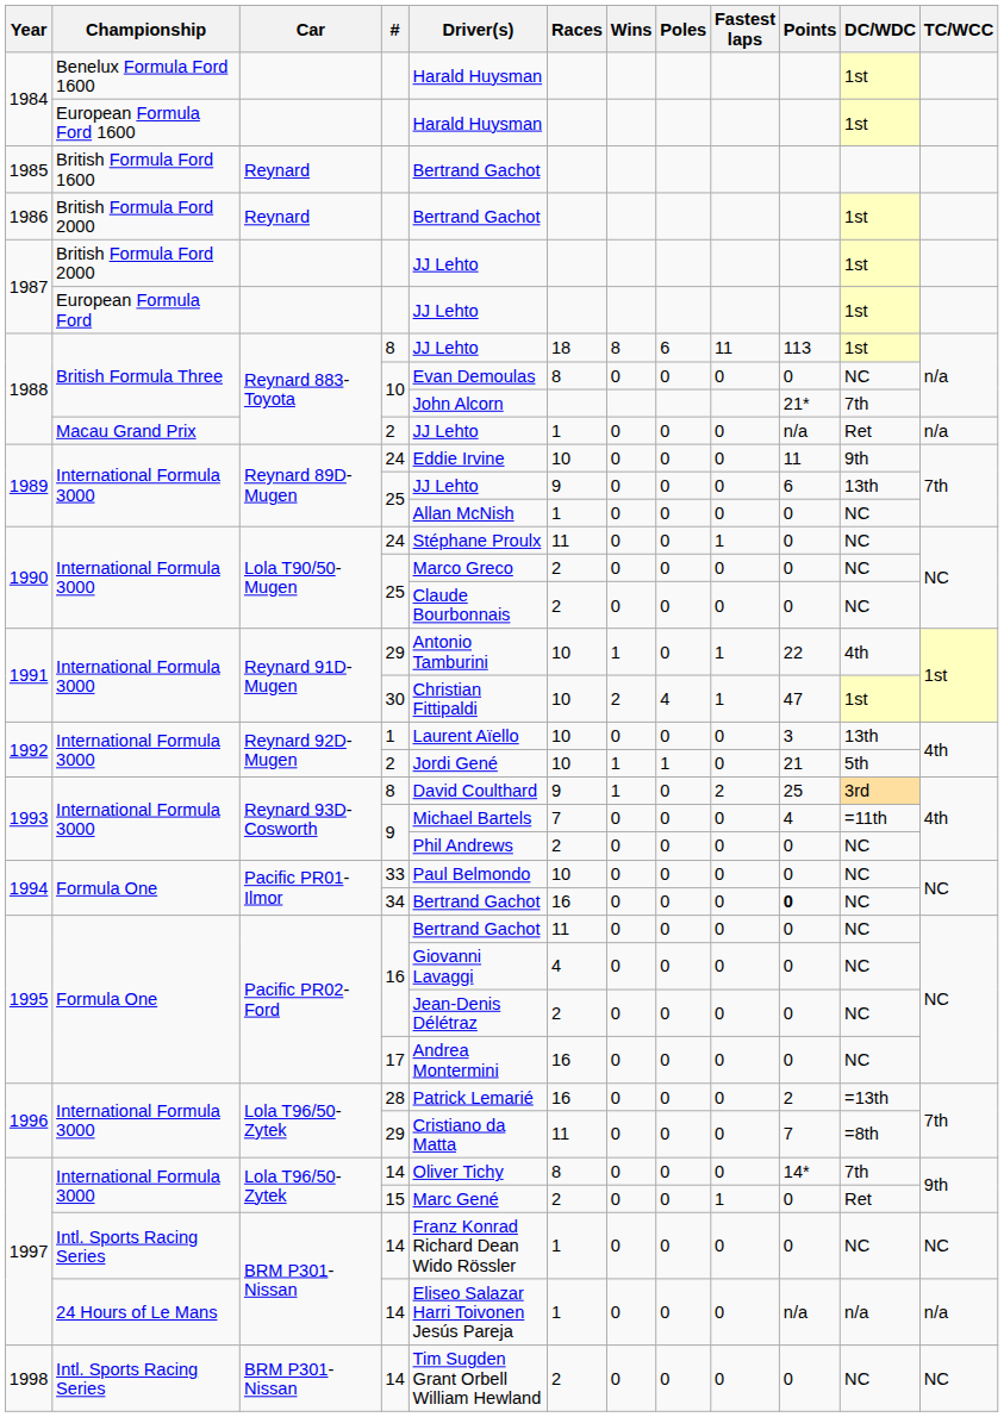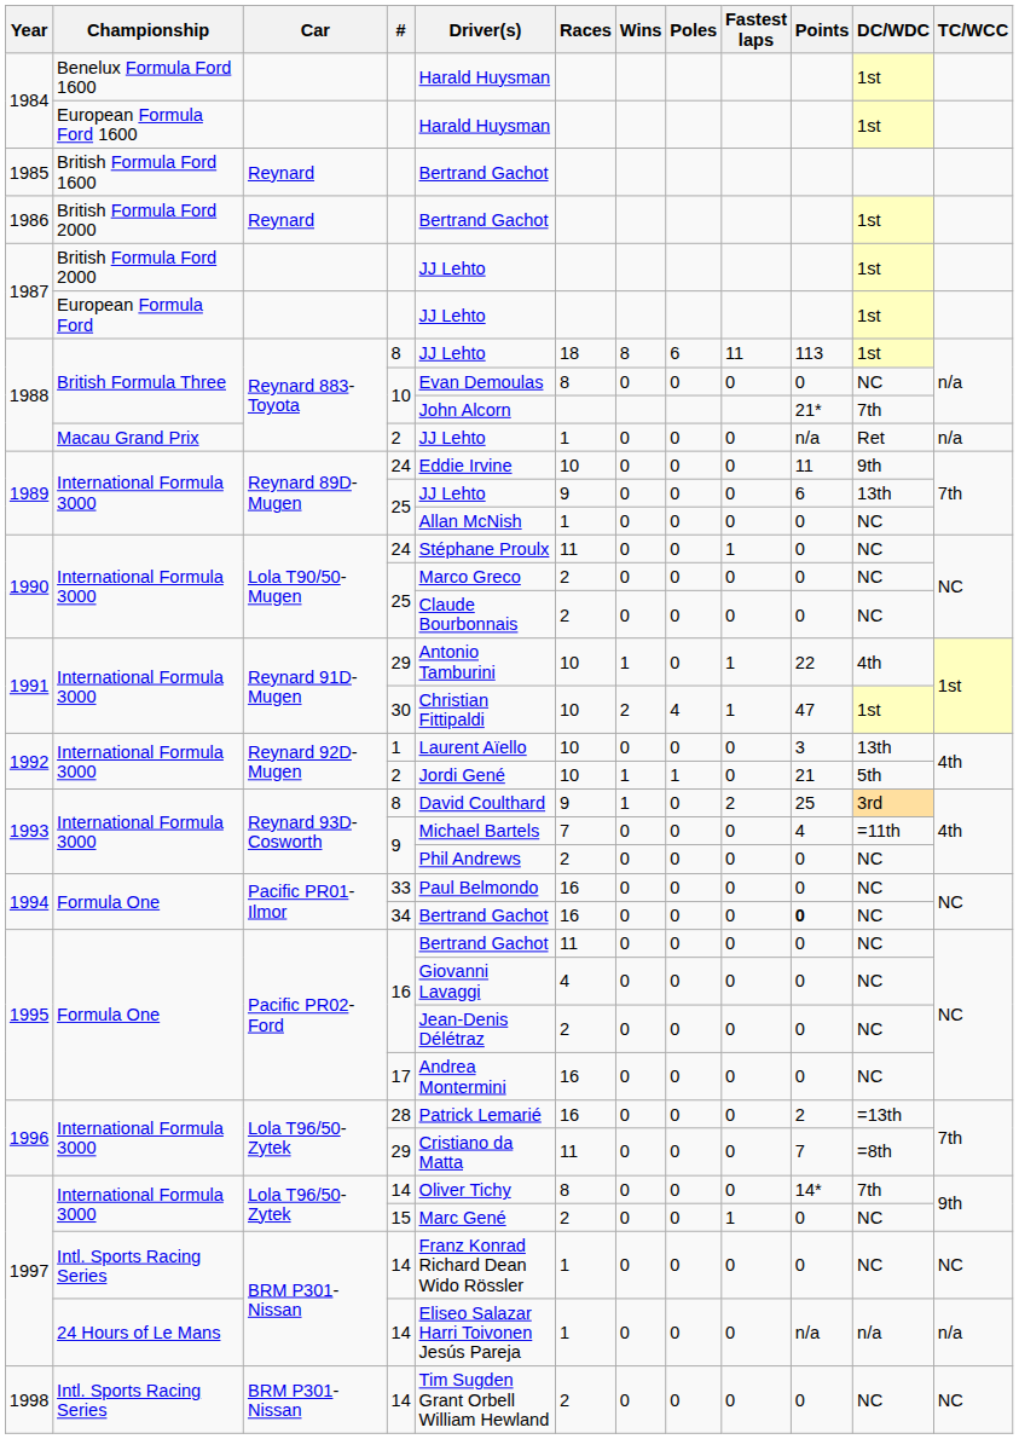33 | Races: 10 -> 16
15 | DC/WDC: Ret -> NC
